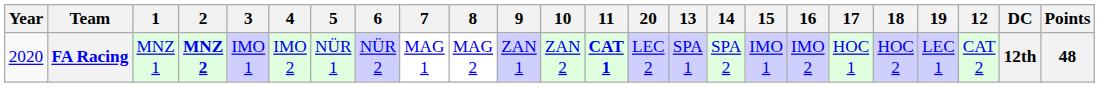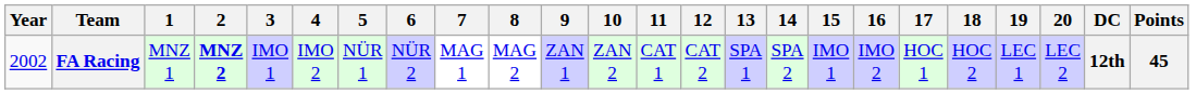columns swapped: 12 <-> 20
FA Racing | Year: 2020 -> 2002
FA Racing | 11: bold -> normal
FA Racing | Points: 48 -> 45
